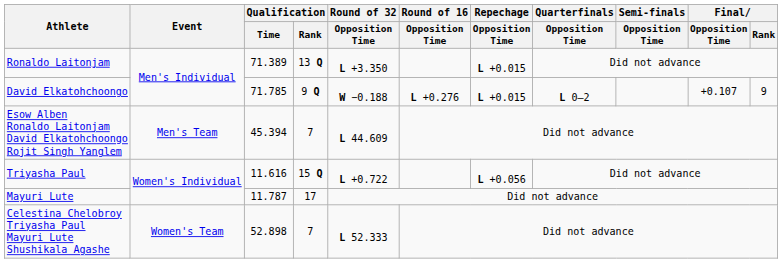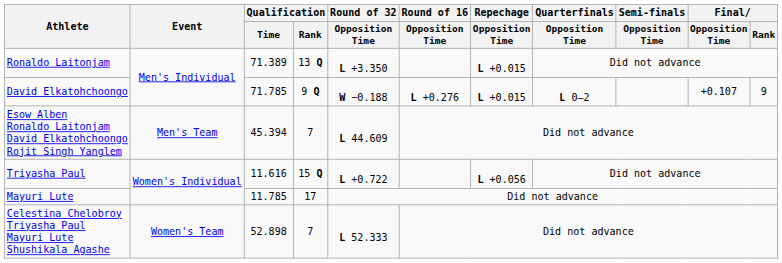Mayuri Lute | Qualification / Time: 11.787 -> 11.785
